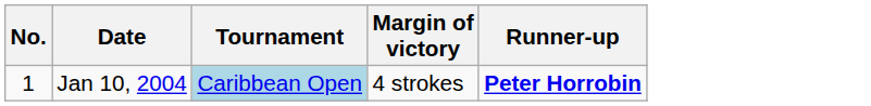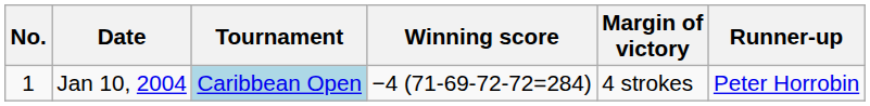+ column: Winning score | −4 (71-69-72-72=284)
Jan 10, 2004 | Runner-up: bold -> normal
